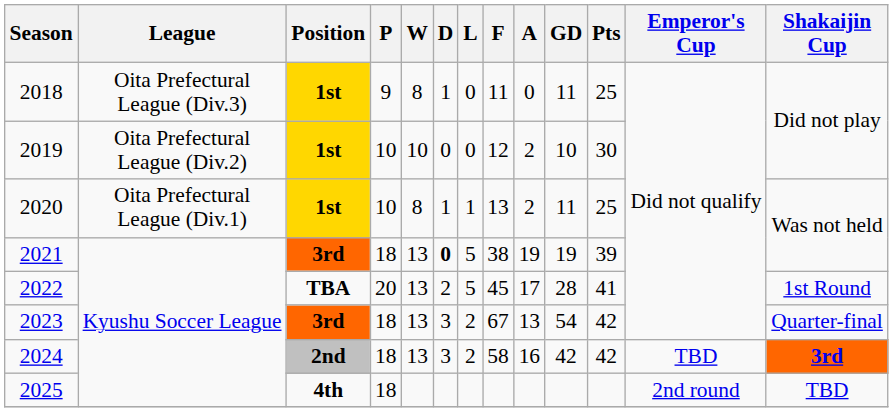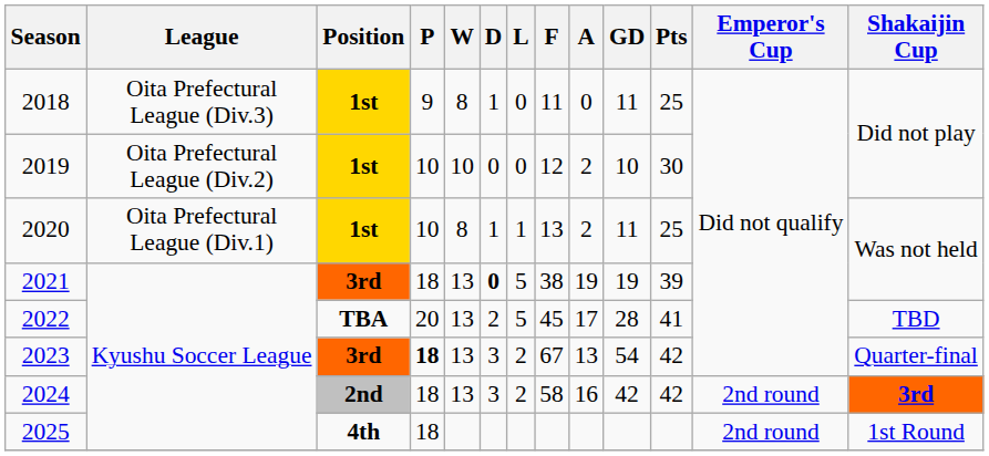2022 | Shakaijin Cup: 1st Round -> TBD
2023 | P: normal -> bold
2024 | Emperor's Cup: TBD -> 2nd round
2025 | Shakaijin Cup: TBD -> 1st Round
